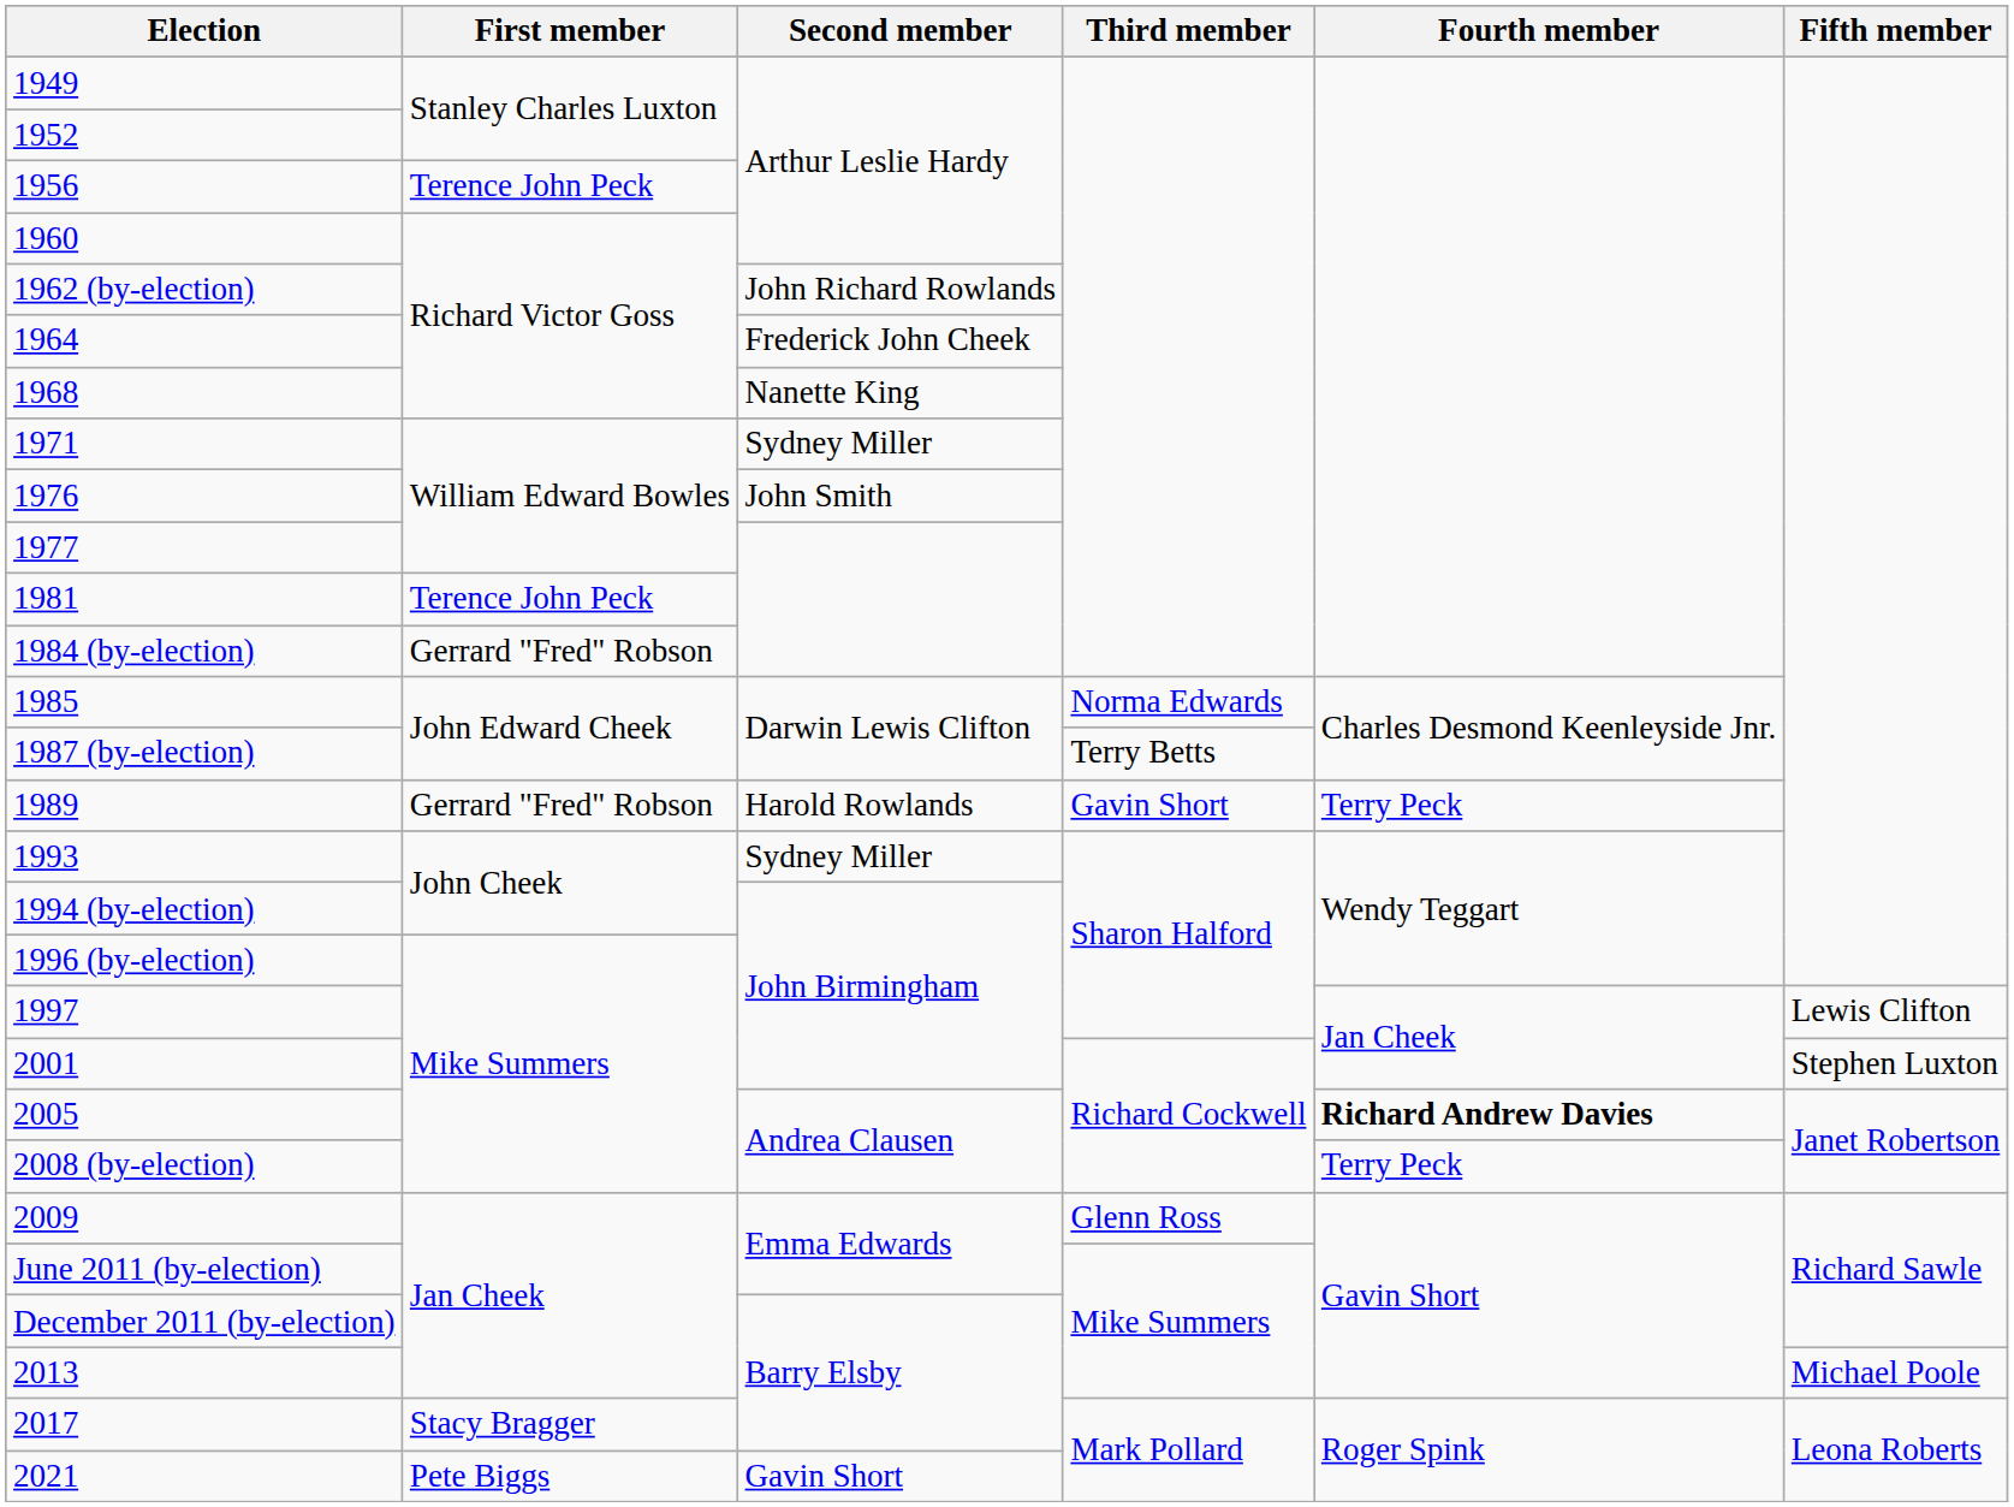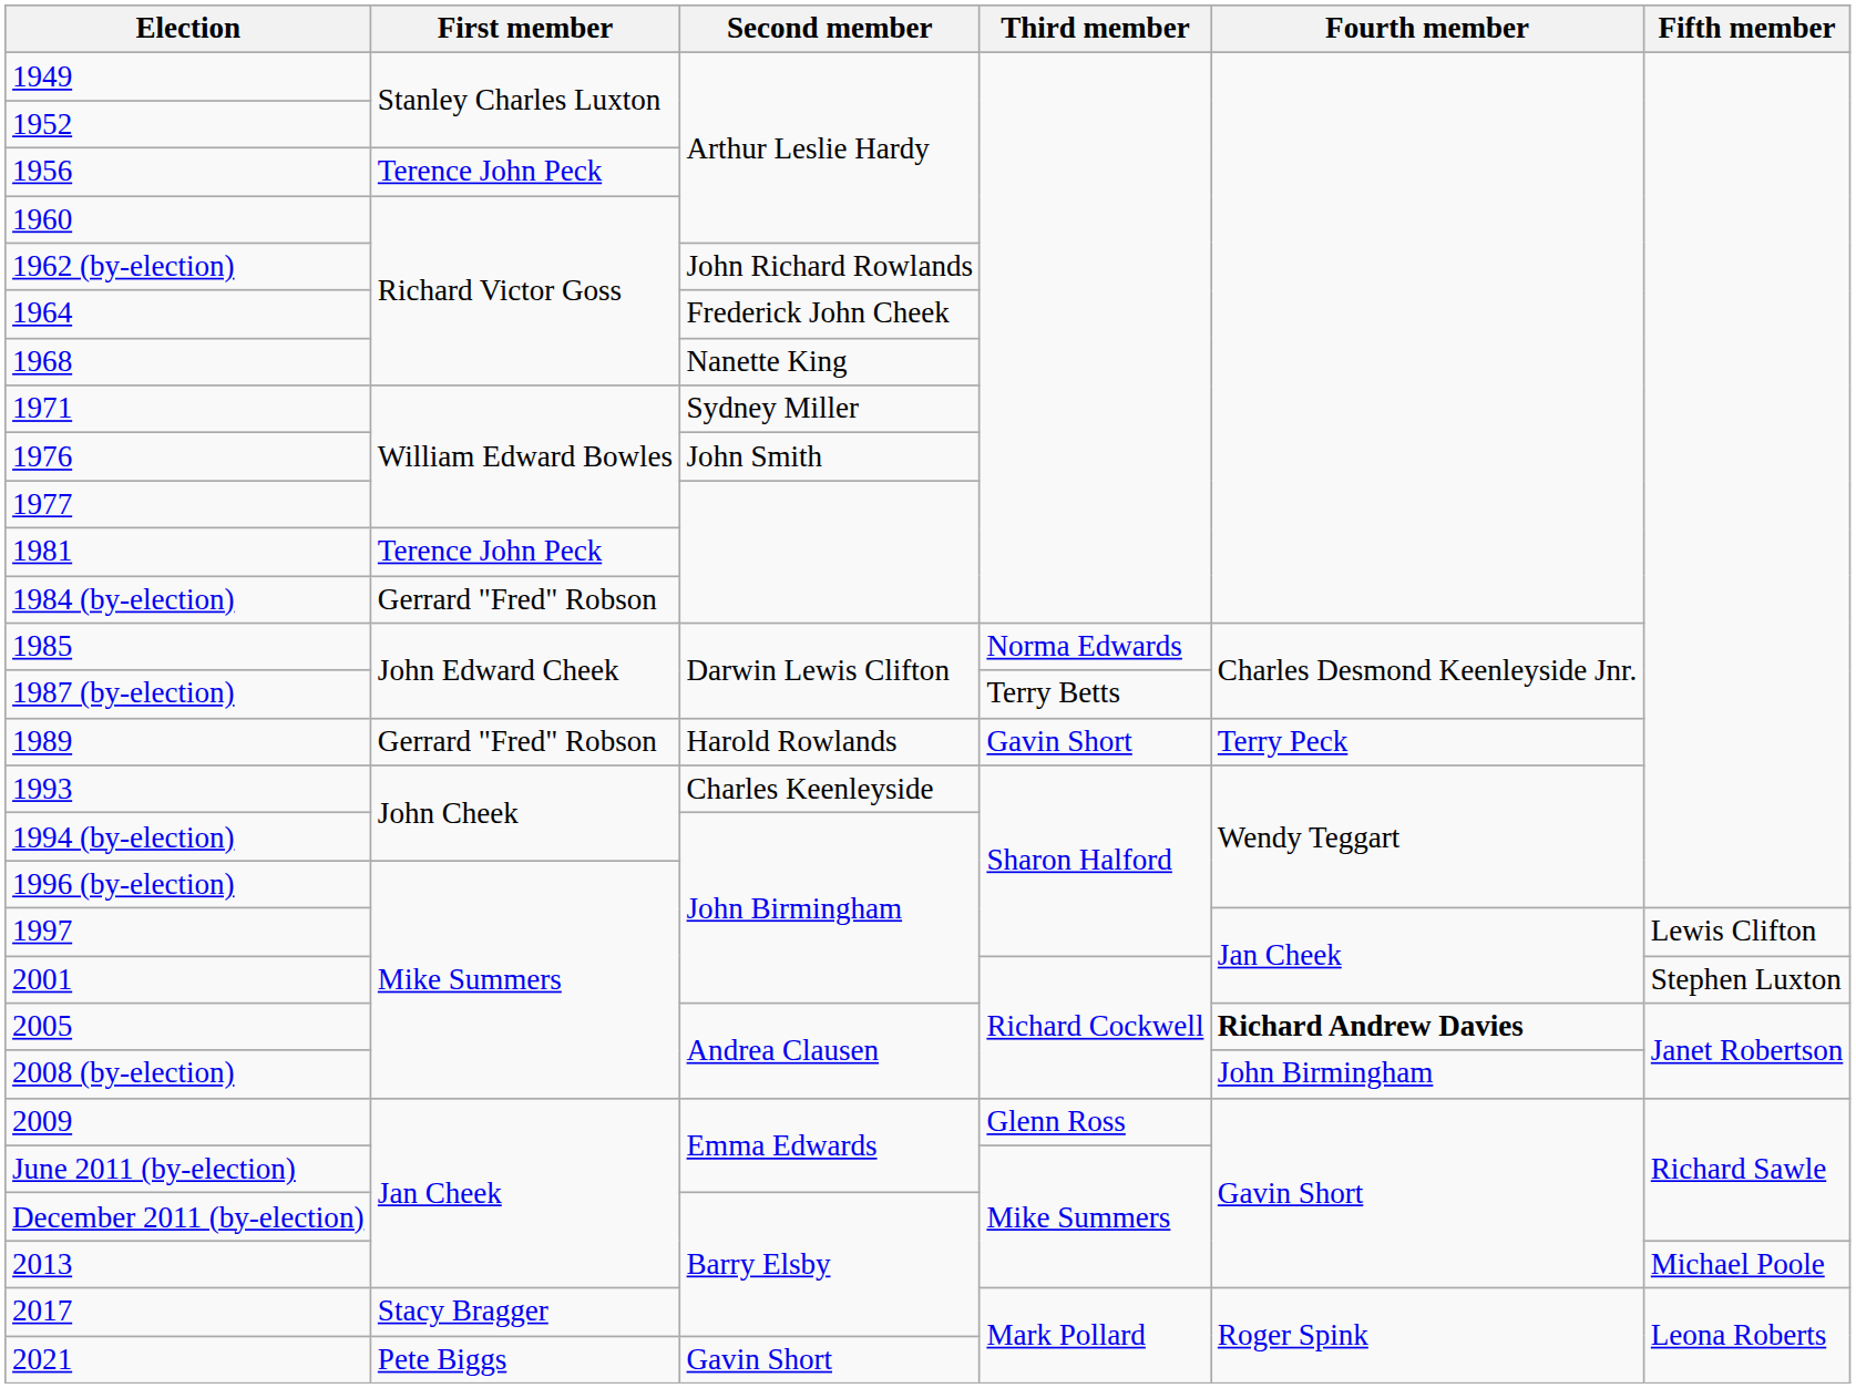1993 | Second member: Sydney Miller -> Charles Keenleyside
2008 (by-election) | Fourth member: Terry Peck -> John Birmingham
